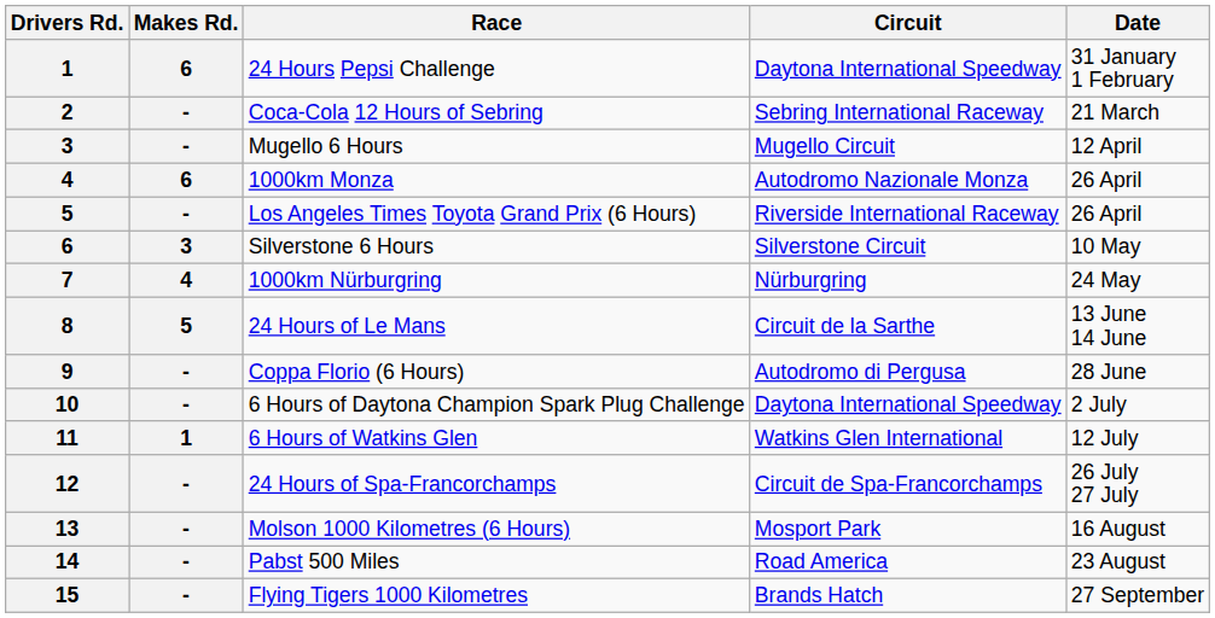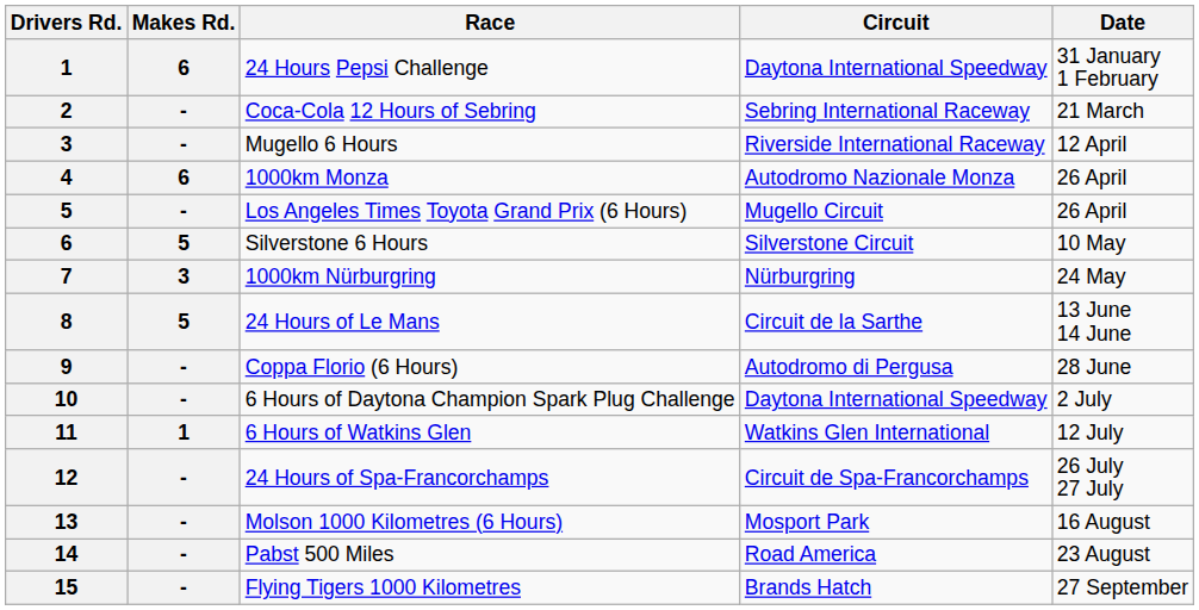Mugello 6 Hours | Circuit: Mugello Circuit -> Riverside International Raceway
Los Angeles Times Toyota Grand Prix (6 Hours) | Circuit: Riverside International Raceway -> Mugello Circuit
Silverstone 6 Hours | Makes Rd.: 3 -> 5
1000km Nürburgring | Makes Rd.: 4 -> 3
